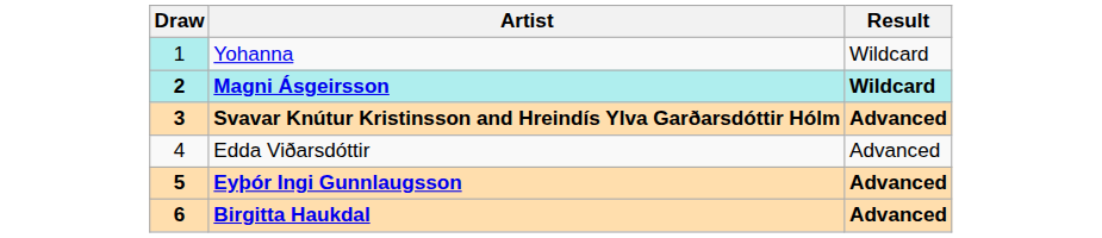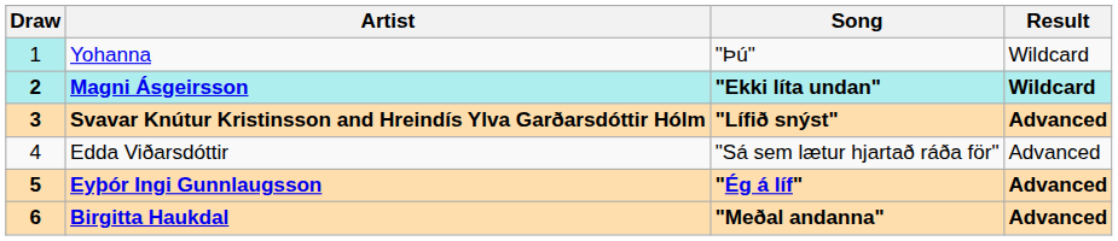+ column: Song | "Þú" | "Ekki líta undan" | "Lífið snýst" | "Sá sem lætur hjartað ráða för" | "Ég á líf" | "Meðal andanna"
